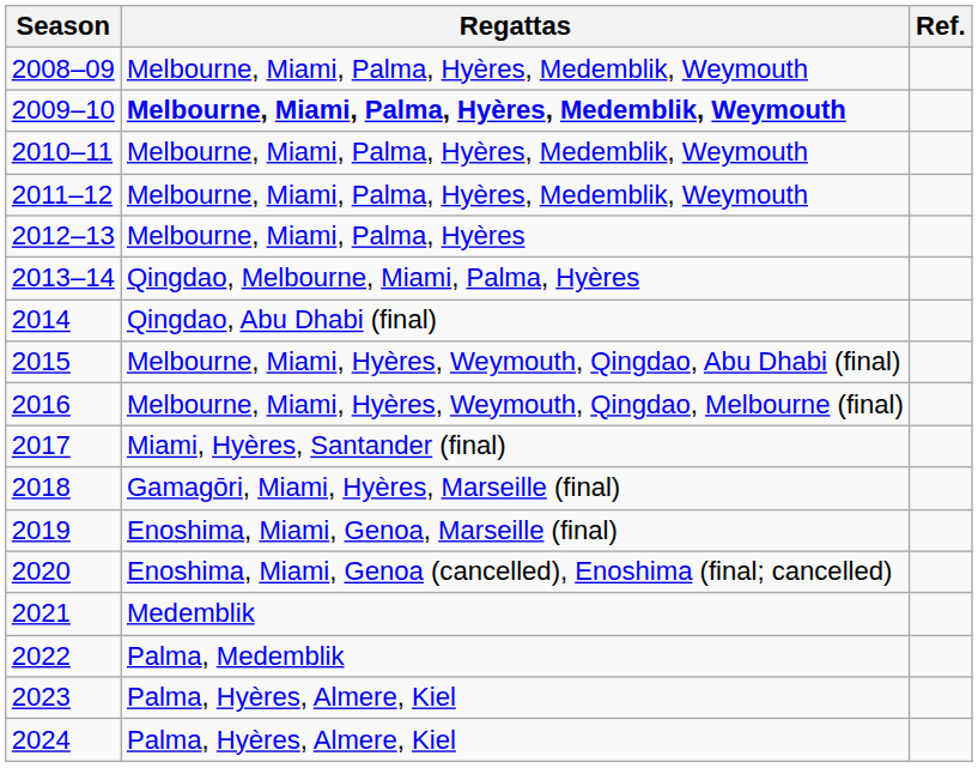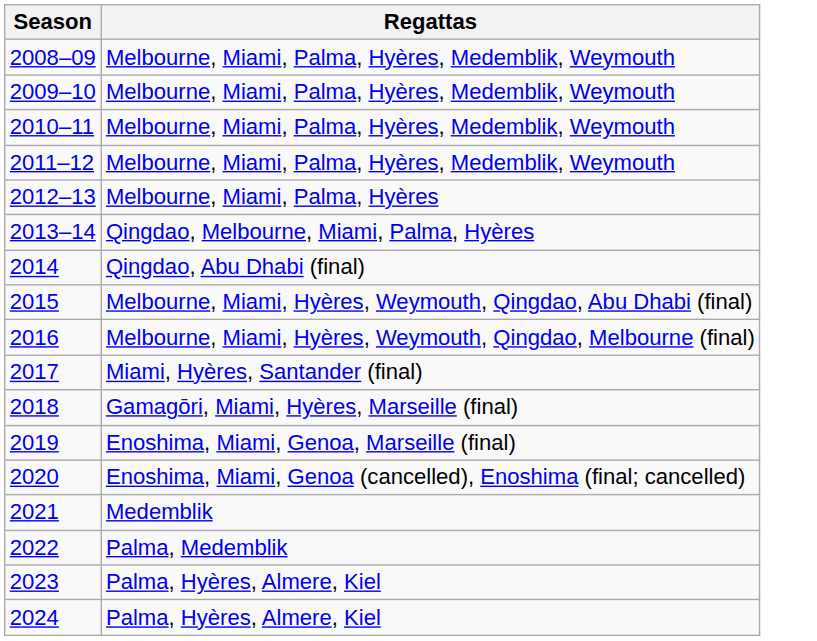- column: Ref.
2009–10 | Regattas: bold -> normal
